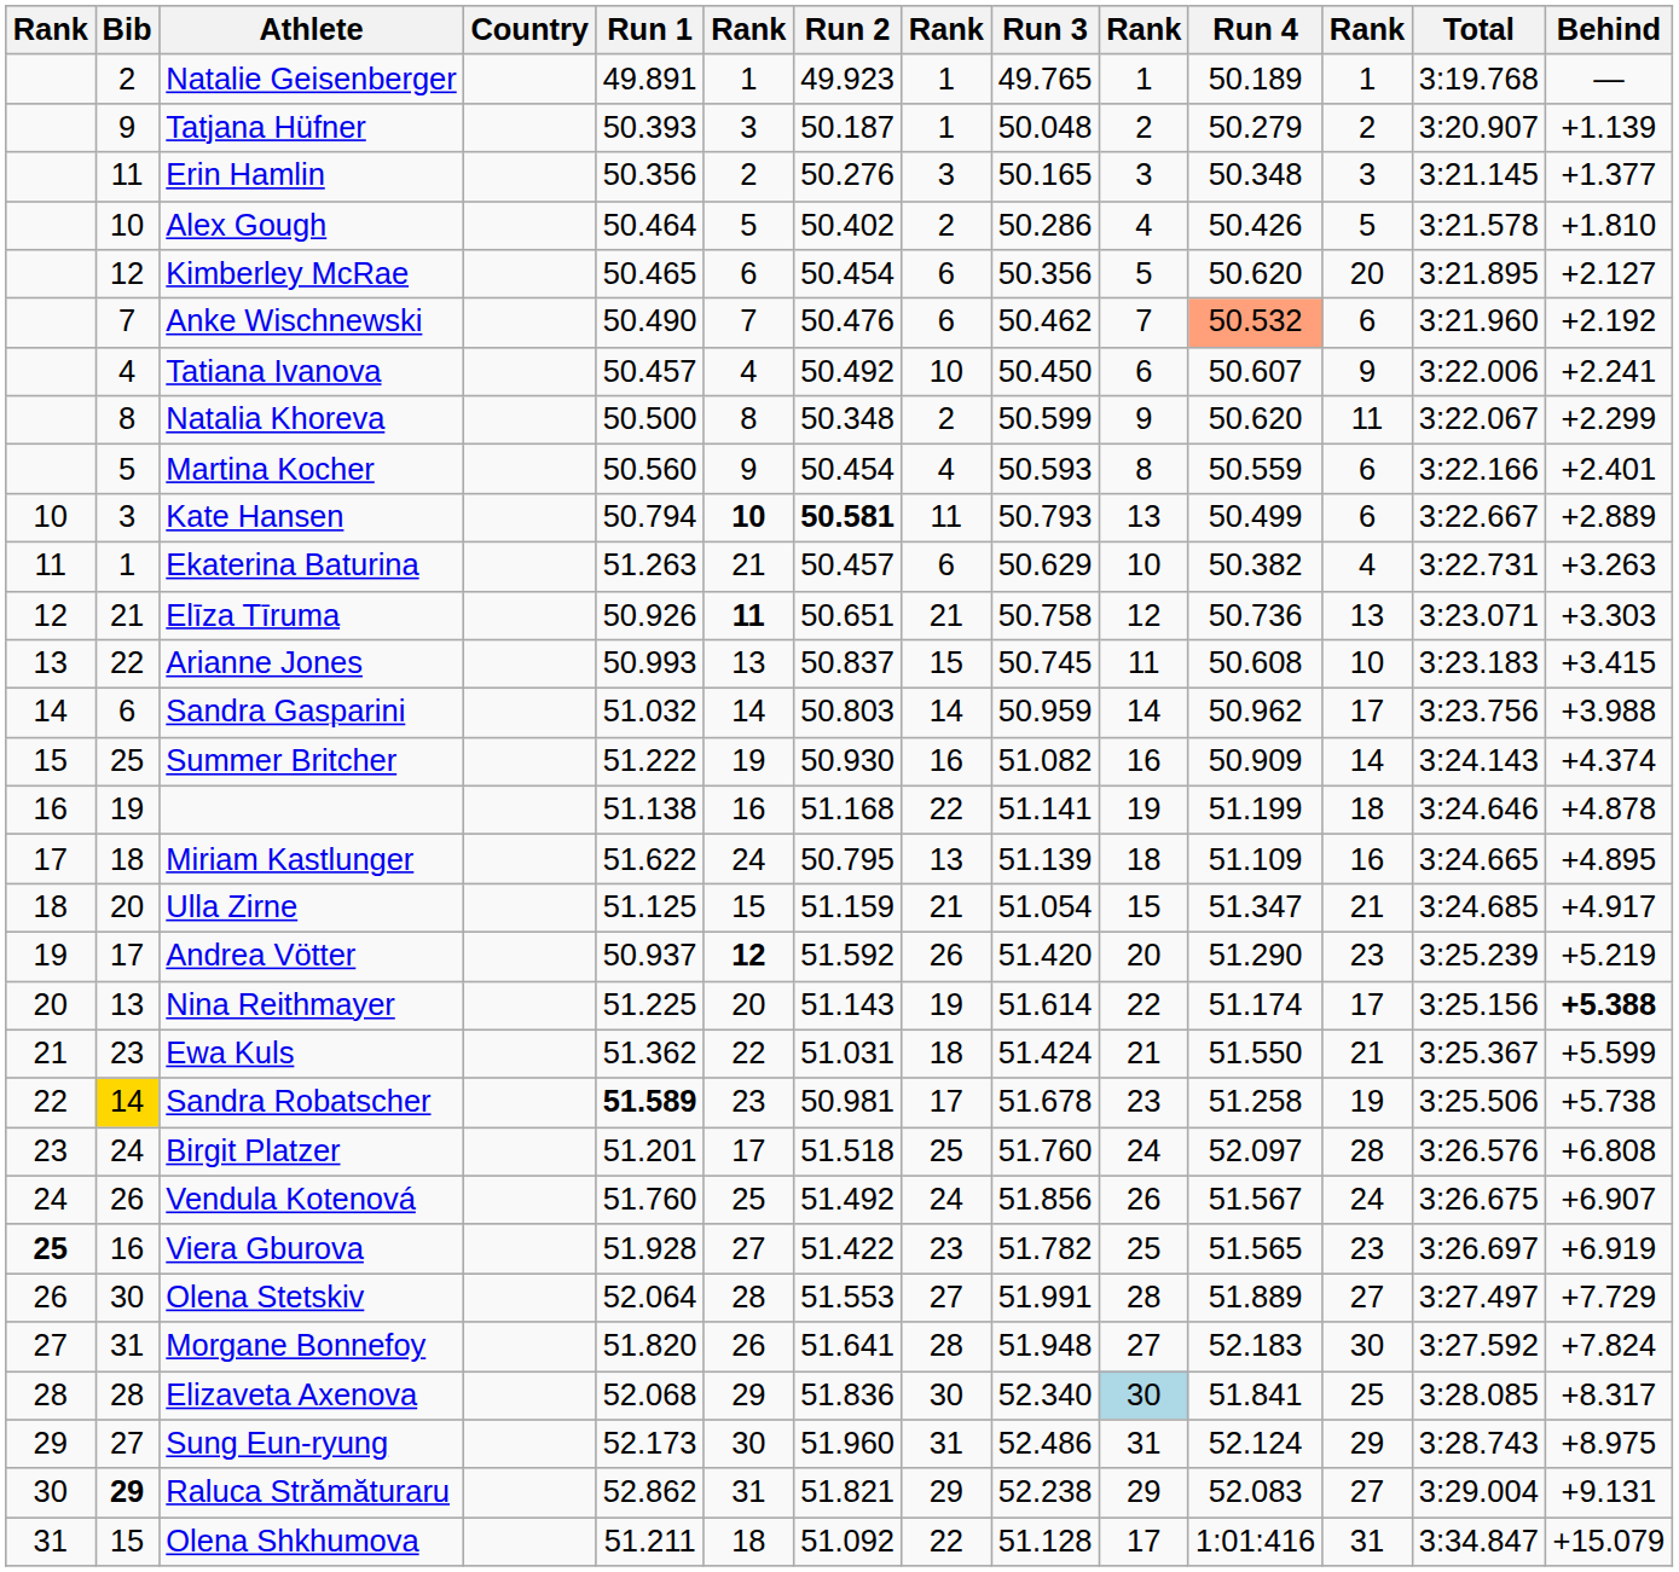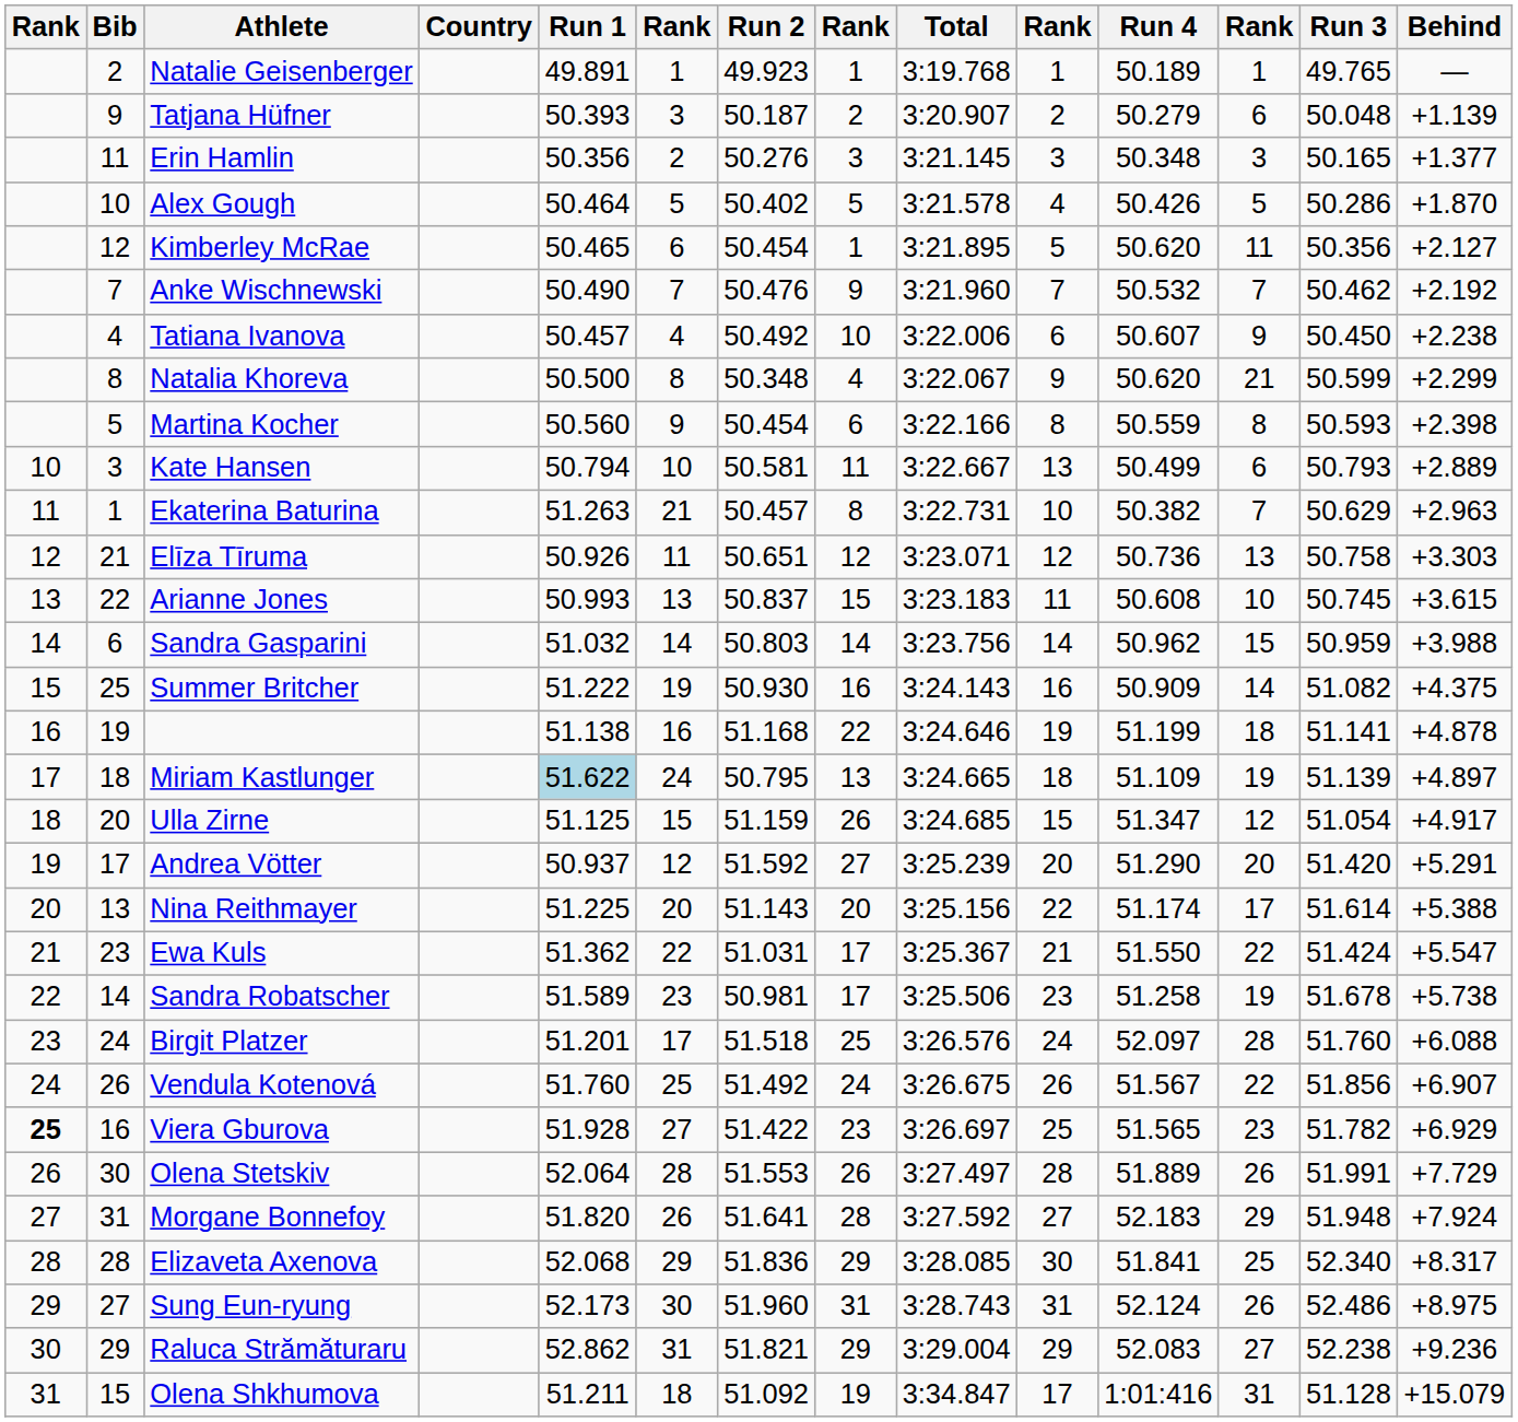columns swapped: Run 3 <-> Total
Tatjana Hüfner | column 8: 1 -> 2
Tatjana Hüfner | column 12: 2 -> 6
Alex Gough | column 8: 2 -> 5
Alex Gough | Behind: +1.810 -> +1.870
Kimberley McRae | column 8: 6 -> 1
Kimberley McRae | column 12: 20 -> 11
Anke Wischnewski | column 8: 6 -> 9
Anke Wischnewski | Run 4: lightsalmon background -> no background
Anke Wischnewski | column 12: 6 -> 7
Tatiana Ivanova | Behind: +2.241 -> +2.238
Natalia Khoreva | column 8: 2 -> 4
Natalia Khoreva | column 12: 11 -> 21
Martina Kocher | column 8: 4 -> 6
Martina Kocher | column 12: 6 -> 8
Martina Kocher | Behind: +2.401 -> +2.398
Kate Hansen | column 6: bold -> normal
Kate Hansen | Run 2: bold -> normal
Ekaterina Baturina | column 8: 6 -> 8
Ekaterina Baturina | column 12: 4 -> 7
Ekaterina Baturina | Behind: +3.263 -> +2.963
Elīza Tīruma | column 6: bold -> normal
Elīza Tīruma | column 8: 21 -> 12
Arianne Jones | Behind: +3.415 -> +3.615
Sandra Gasparini | column 12: 17 -> 15
Summer Britcher | Behind: +4.374 -> +4.375
Miriam Kastlunger | Run 1: no background -> lightblue background
Miriam Kastlunger | column 12: 16 -> 19
Miriam Kastlunger | Behind: +4.895 -> +4.897
Ulla Zirne | column 8: 21 -> 26
Ulla Zirne | column 12: 21 -> 12
Andrea Vötter | column 6: bold -> normal
Andrea Vötter | column 8: 26 -> 27
Andrea Vötter | column 12: 23 -> 20
Andrea Vötter | Behind: +5.219 -> +5.291
Nina Reithmayer | column 8: 19 -> 20
Nina Reithmayer | Behind: bold -> normal
Ewa Kuls | column 8: 18 -> 17
Ewa Kuls | column 12: 21 -> 22
Ewa Kuls | Behind: +5.599 -> +5.547
Sandra Robatscher | Bib: gold background -> no background
Sandra Robatscher | Run 1: bold -> normal
Birgit Platzer | Behind: +6.808 -> +6.088
Vendula Kotenová | column 12: 24 -> 22
Viera Gburova | Behind: +6.919 -> +6.929
Olena Stetskiv | column 8: 27 -> 26
Olena Stetskiv | column 12: 27 -> 26
Morgane Bonnefoy | column 12: 30 -> 29
Morgane Bonnefoy | Behind: +7.824 -> +7.924
Elizaveta Axenova | column 8: 30 -> 29
Elizaveta Axenova | column 10: lightblue background -> no background
Sung Eun-ryung | column 12: 29 -> 26
Raluca Strămăturaru | Bib: bold -> normal
Raluca Strămăturaru | Behind: +9.131 -> +9.236
Olena Shkhumova | column 8: 22 -> 19
